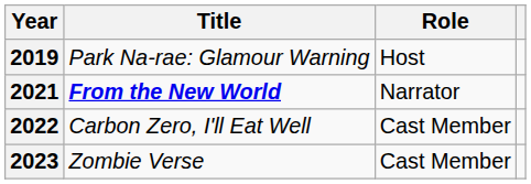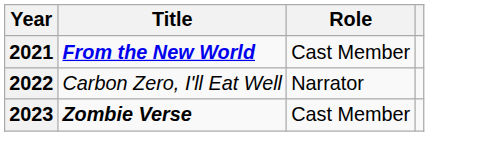- row: 2019 | Park Na-rae: Glamour Warning | Host
2021 | Role: Narrator -> Cast Member
2022 | Role: Cast Member -> Narrator
2023 | Title: normal -> bold
